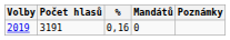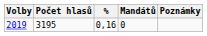2019 | Počet hlasů: 3191 -> 3195
